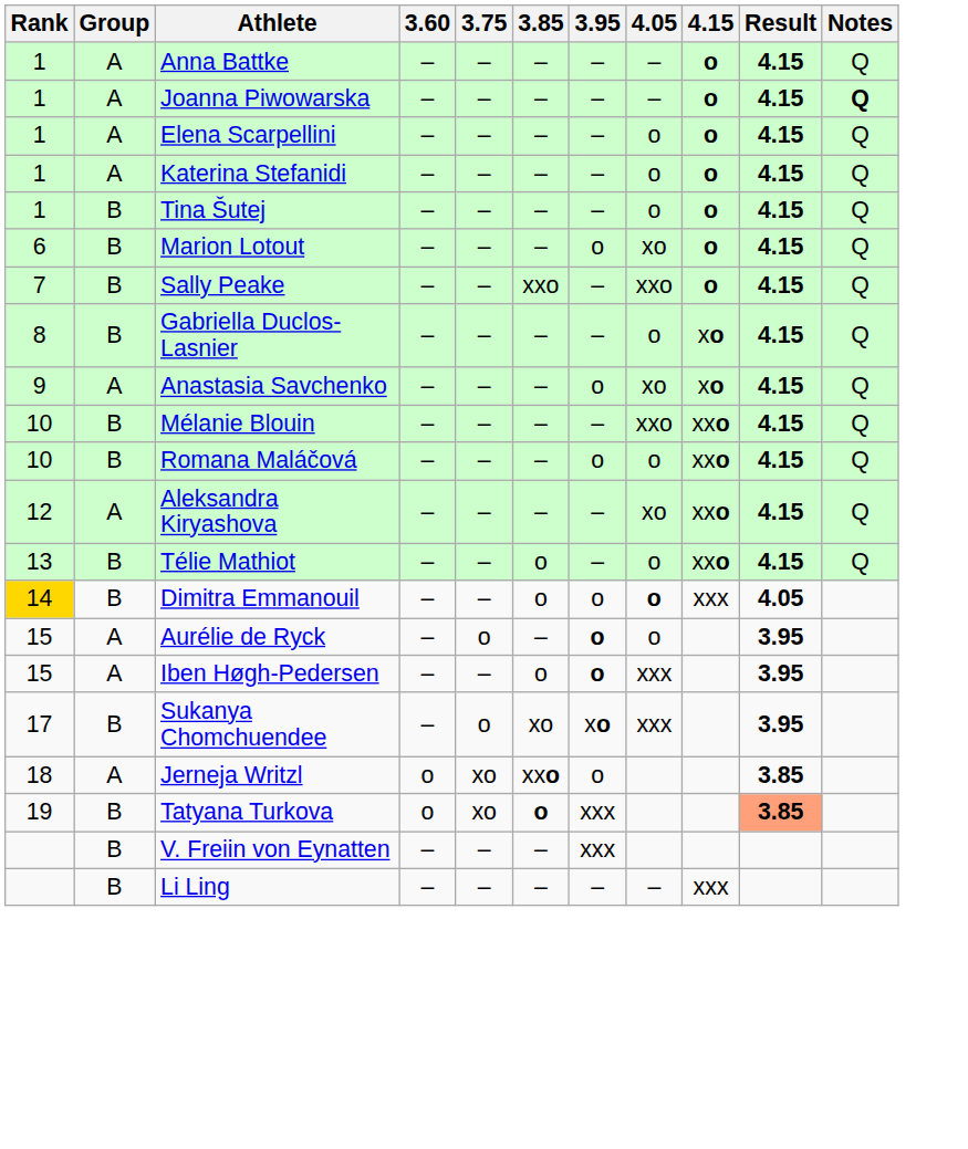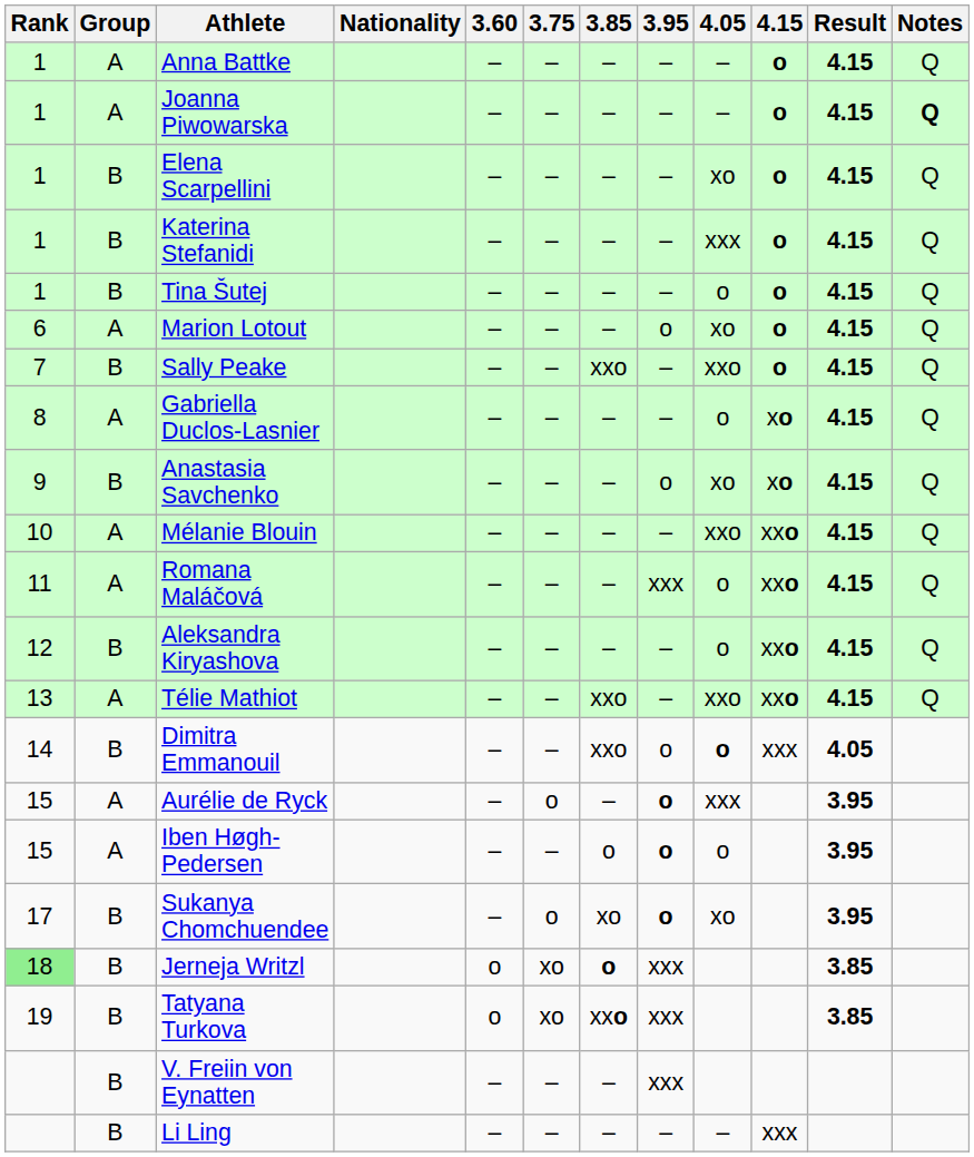+ column: Nationality
Elena Scarpellini | Group: A -> B
Elena Scarpellini | 4.05: o -> xo
Katerina Stefanidi | Group: A -> B
Katerina Stefanidi | 4.05: o -> xxx
Marion Lotout | Group: B -> A
Gabriella Duclos-Lasnier | Group: B -> A
Anastasia Savchenko | Group: A -> B
Mélanie Blouin | Group: B -> A
Romana Maláčová | Rank: 10 -> 11
Romana Maláčová | Group: B -> A
Romana Maláčová | 3.95: o -> xxx
Aleksandra Kiryashova | Group: A -> B
Aleksandra Kiryashova | 4.05: xo -> o
Télie Mathiot | Group: B -> A
Télie Mathiot | 3.85: o -> xxo
Télie Mathiot | 4.05: o -> xxo
Dimitra Emmanouil | Rank: gold background -> no background
Dimitra Emmanouil | 3.85: o -> xxo
Aurélie de Ryck | 4.05: o -> xxx
Iben Høgh-Pedersen | 4.05: xxx -> o
Sukanya Chomchuendee | 3.95: xo -> o
Sukanya Chomchuendee | 4.05: xxx -> xo
Jerneja Writzl | Rank: no background -> lightgreen background
Jerneja Writzl | Group: A -> B
Jerneja Writzl | 3.85: xxo -> o
Jerneja Writzl | 3.95: o -> xxx
Tatyana Turkova | 3.85: o -> xxo
Tatyana Turkova | Result: lightsalmon background -> no background
